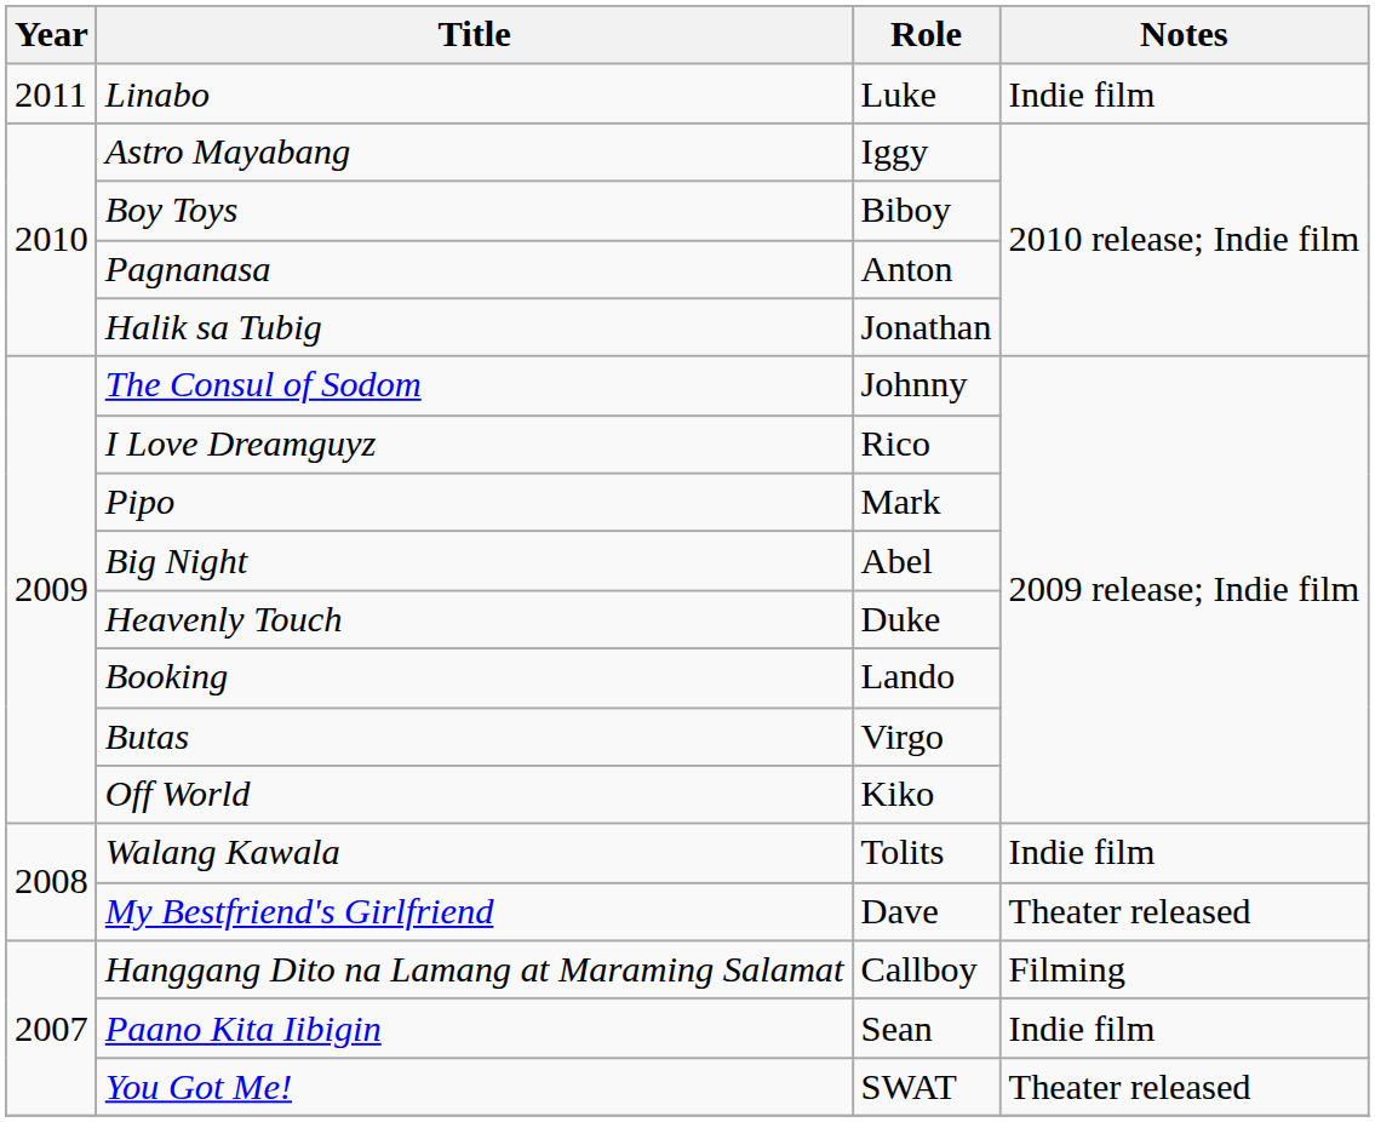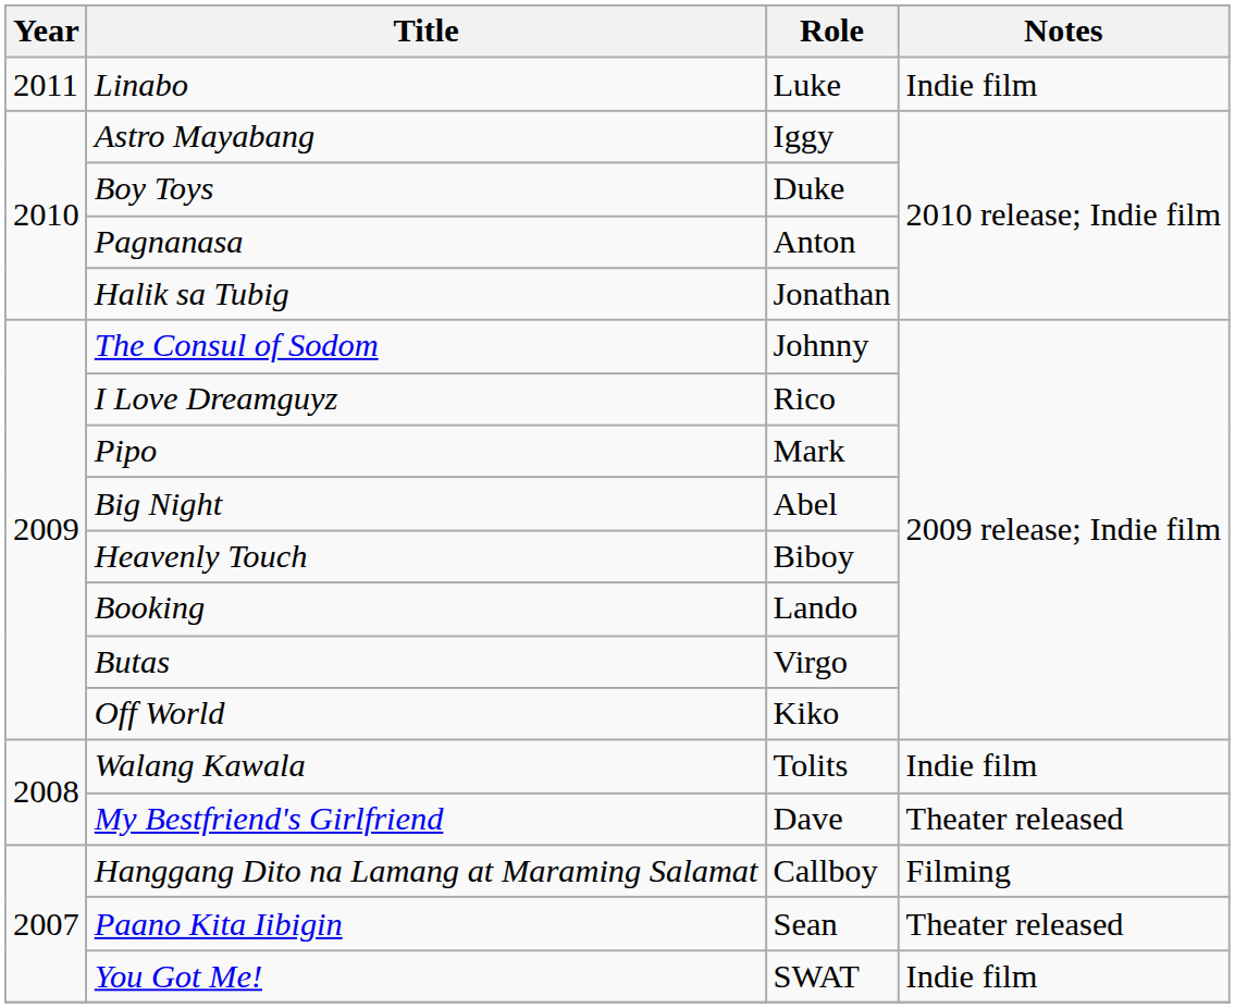Boy Toys | Role: Biboy -> Duke
Heavenly Touch | Role: Duke -> Biboy
Paano Kita Iibigin | Notes: Indie film -> Theater released
You Got Me! | Notes: Theater released -> Indie film
